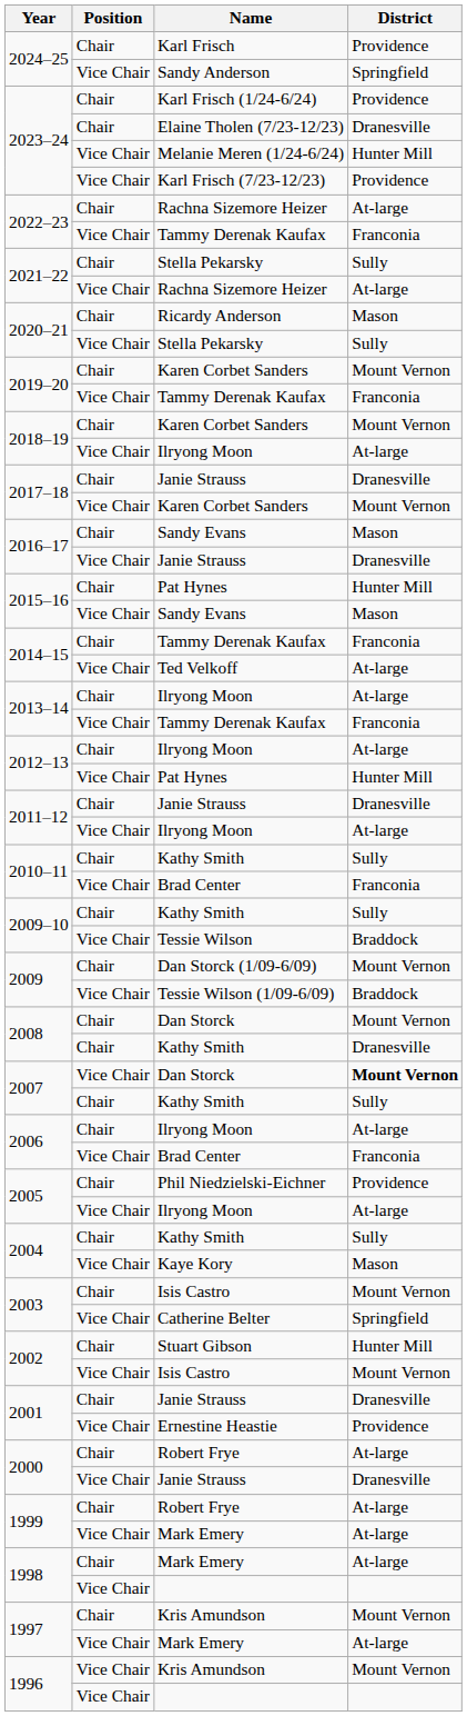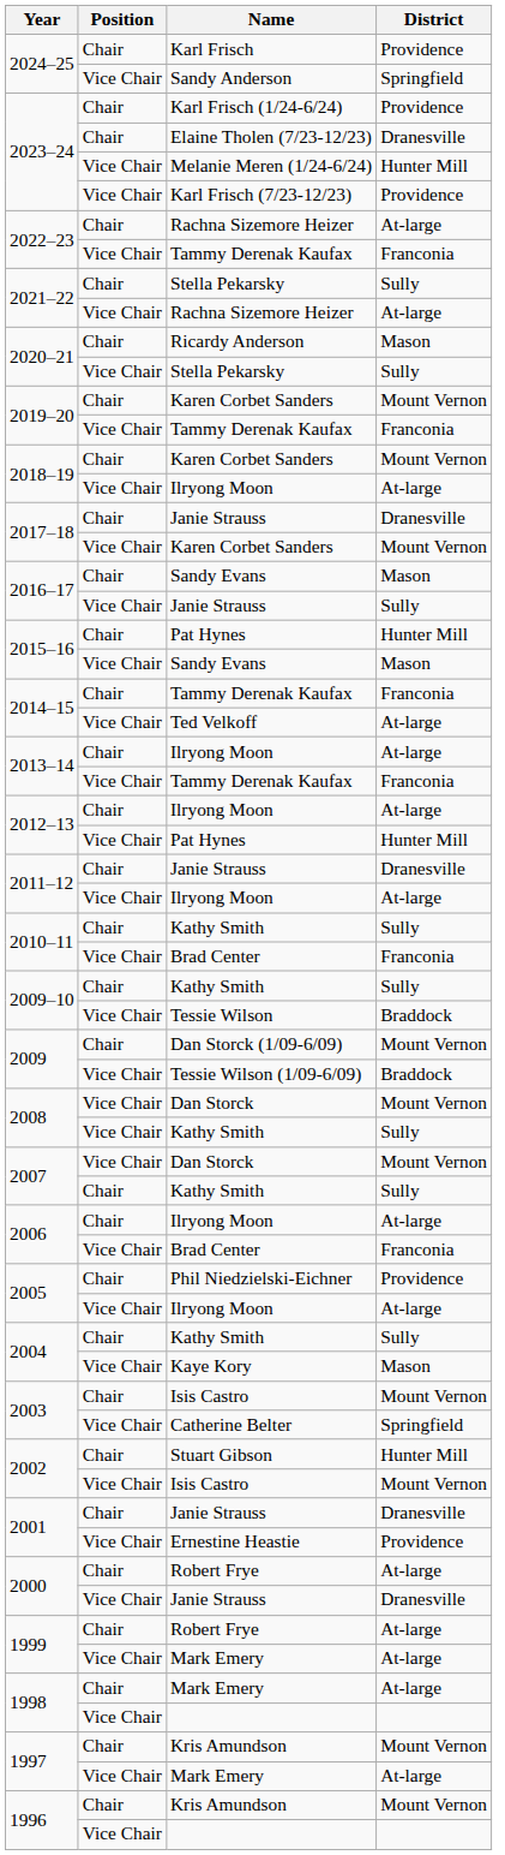2016–17 / Janie Strauss | District: Dranesville -> Sully
2008 / Dan Storck | Position: Chair -> Vice Chair
2008 / Kathy Smith | Position: Chair -> Vice Chair
2008 / Kathy Smith | District: Dranesville -> Sully
2007 / Dan Storck | District: bold -> normal
1996 / Kris Amundson | Position: Vice Chair -> Chair
